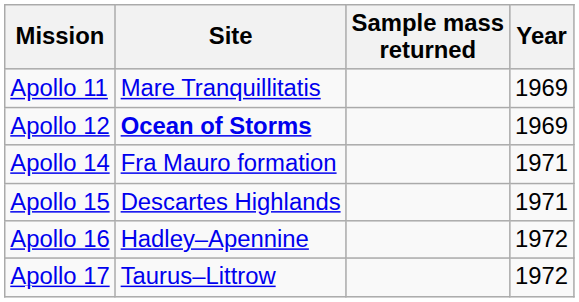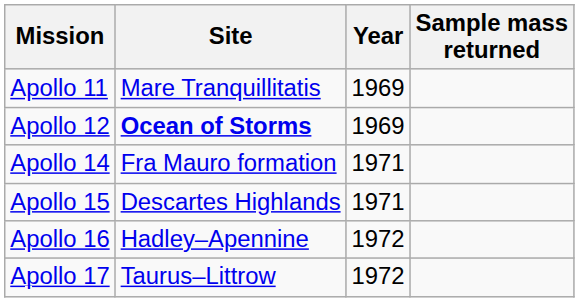columns swapped: Sample mass returned <-> Year
